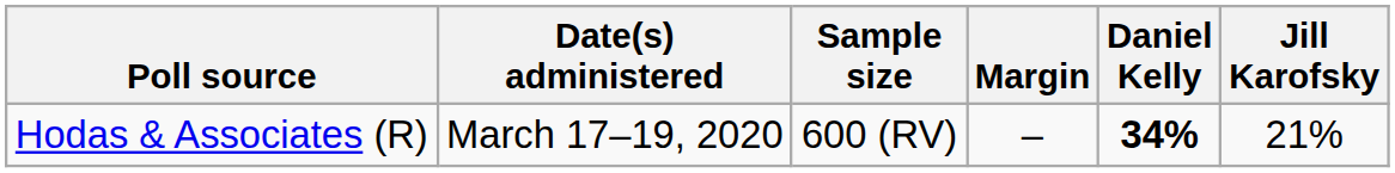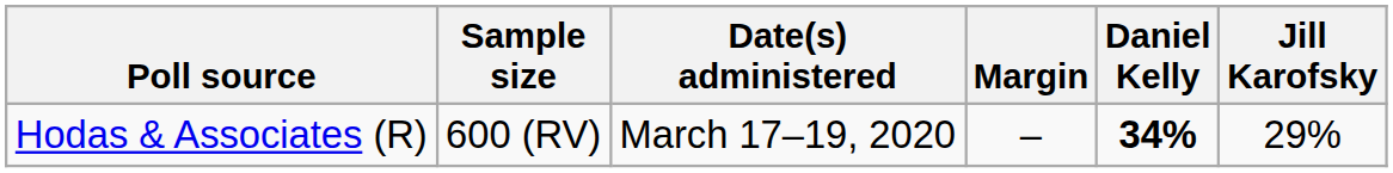columns swapped: Date(s) administered <-> Sample size
Hodas & Associates (R) | Jill Karofsky: 21% -> 29%
